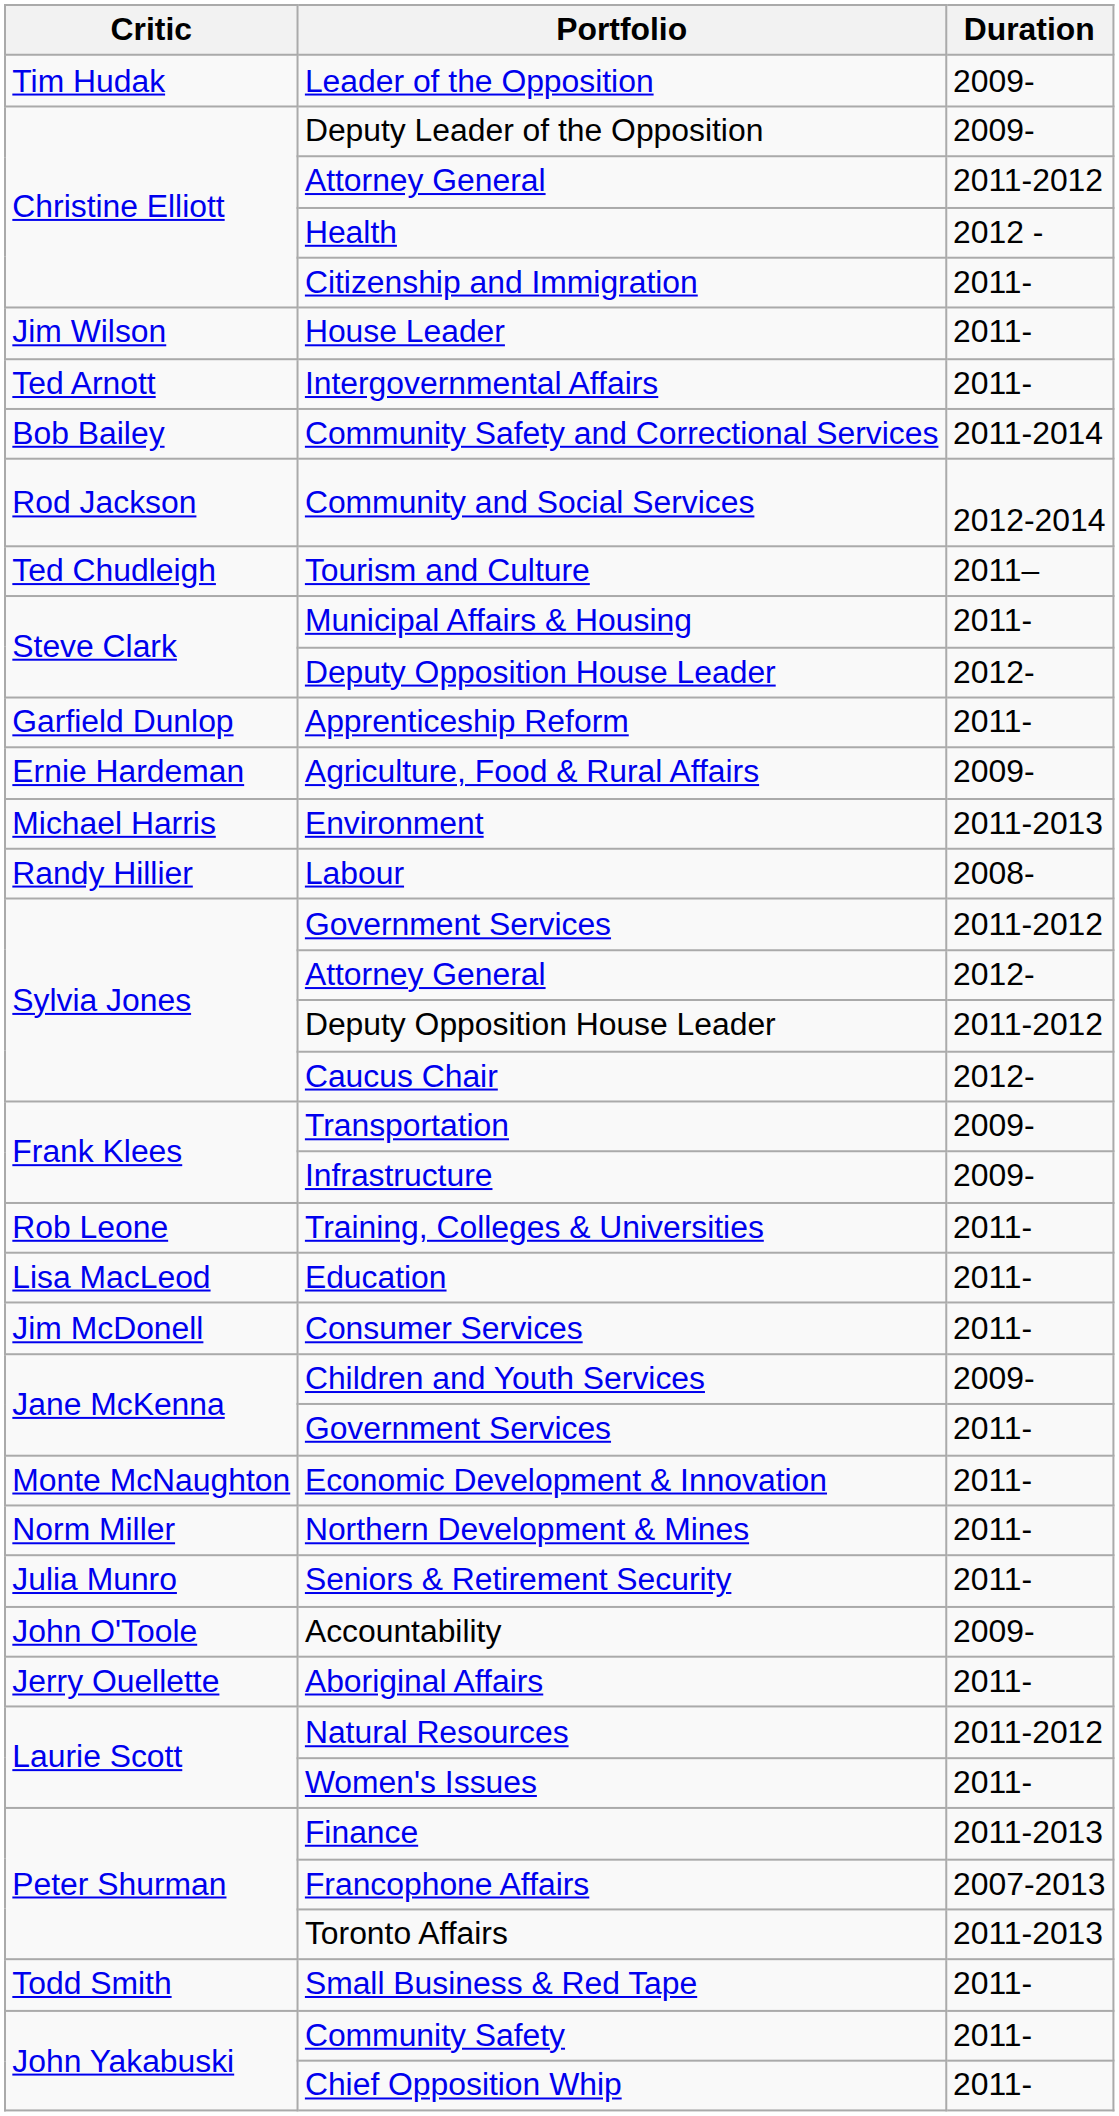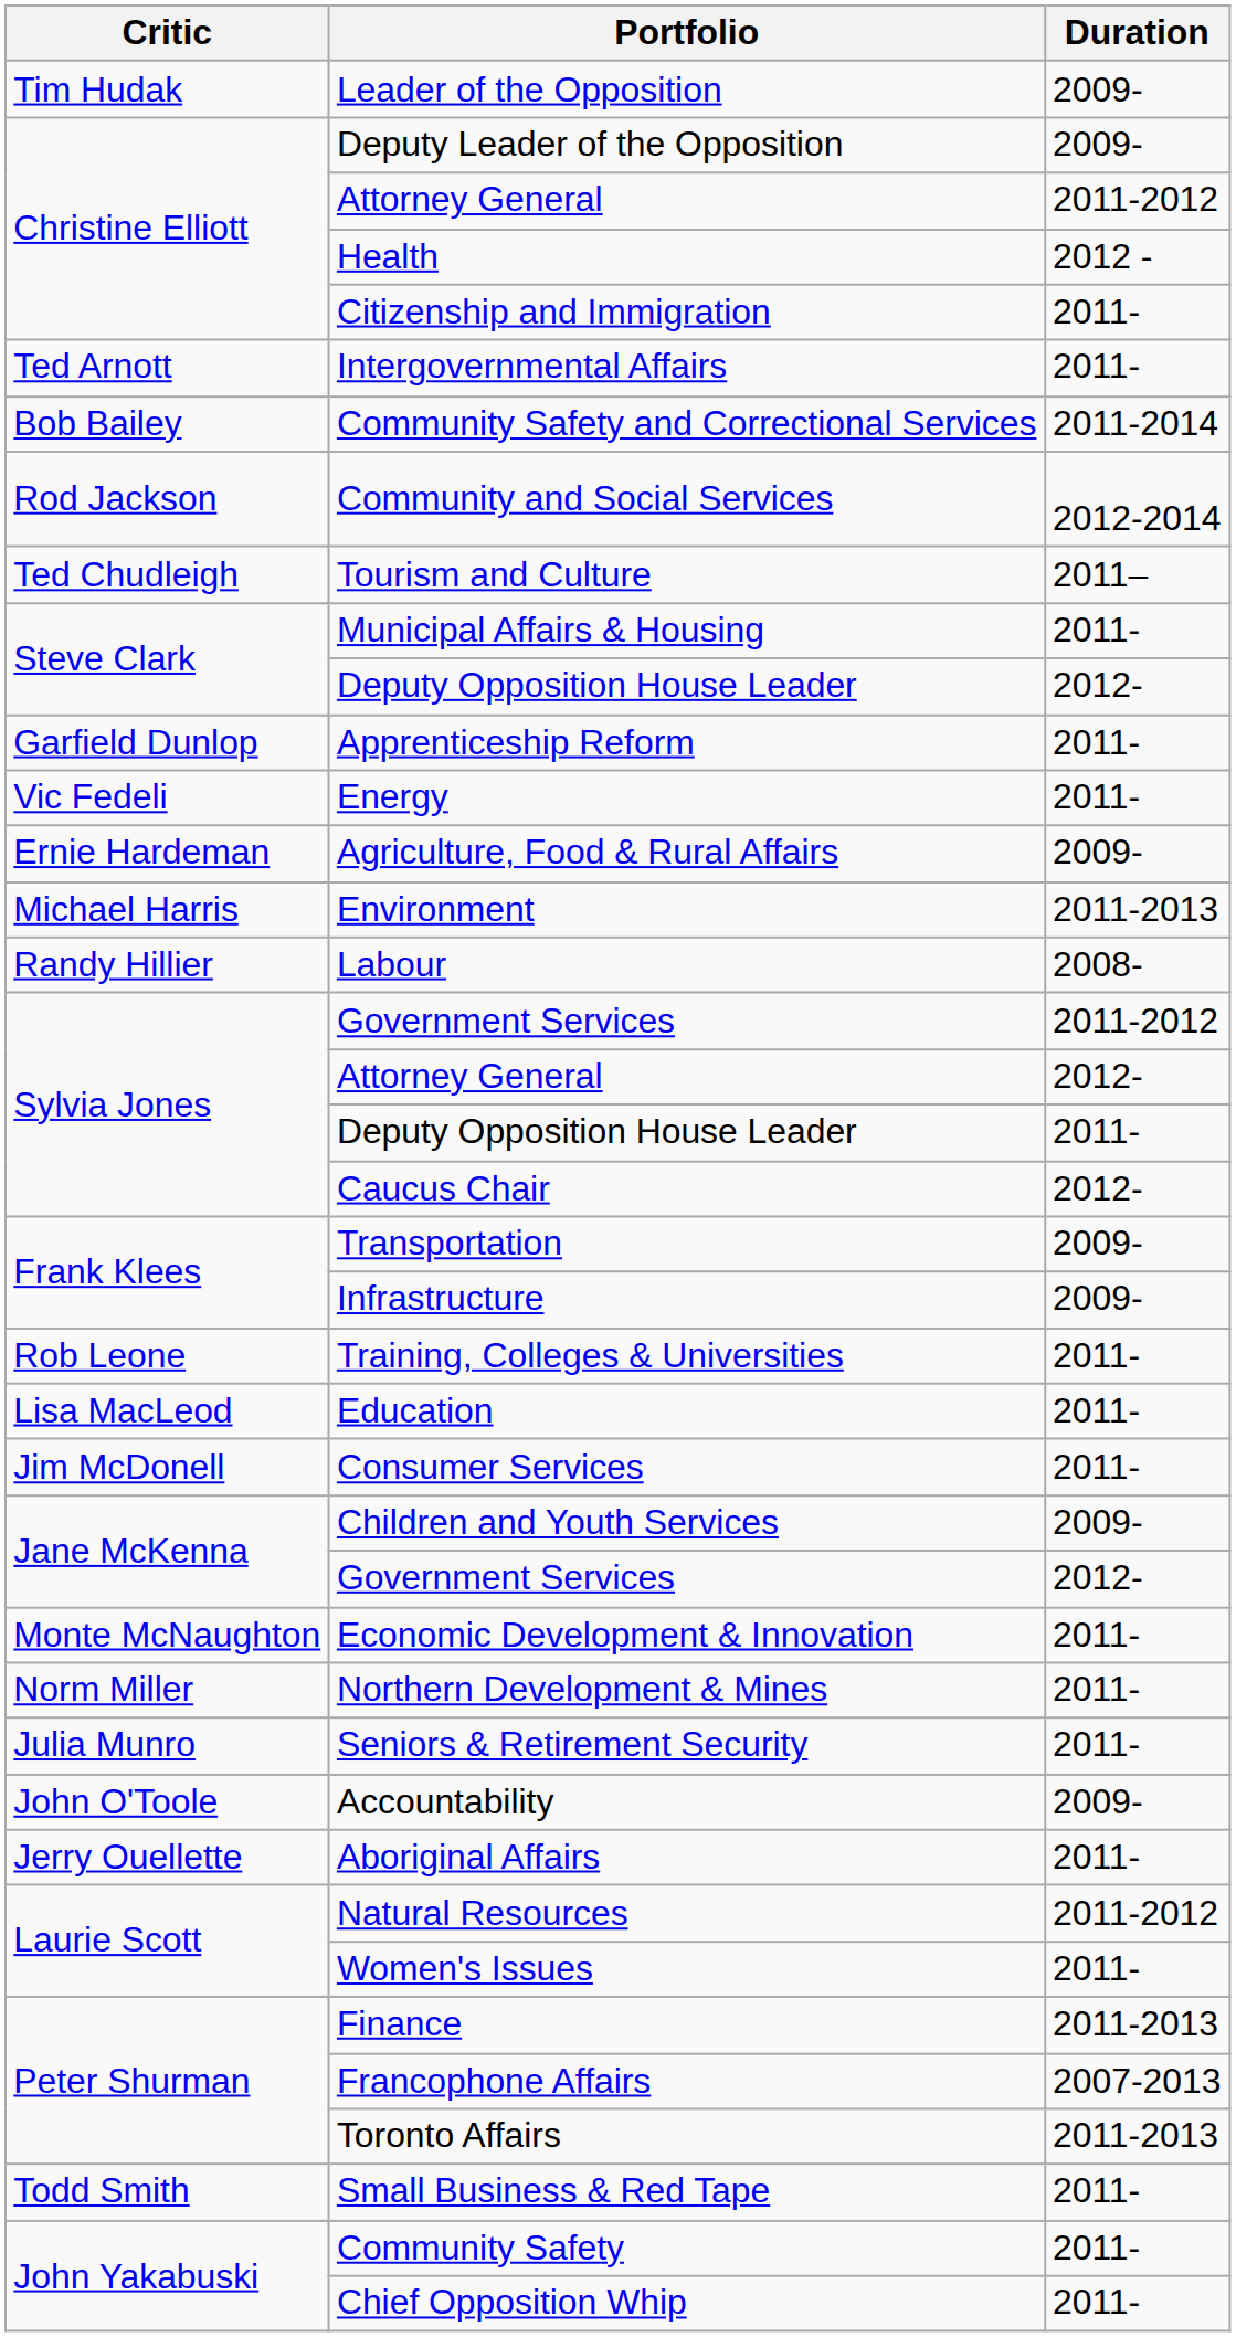- row: Jim Wilson | House Leader | 2011-
+ row: Vic Fedeli | Energy | 2011-
Sylvia Jones / Deputy Opposition House Leader | Duration: 2011-2012 -> 2011-
Jane McKenna / Government Services | Duration: 2011- -> 2012-
